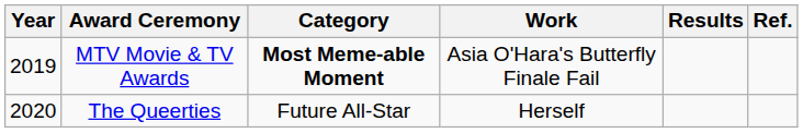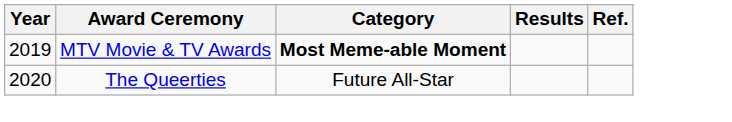- column: Work | Asia O'Hara's Butterfly Finale Fail | Herself
